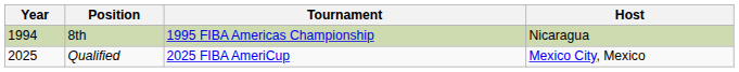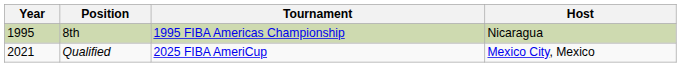8th | Year: 1994 -> 1995
Qualified | Year: 2025 -> 2021
